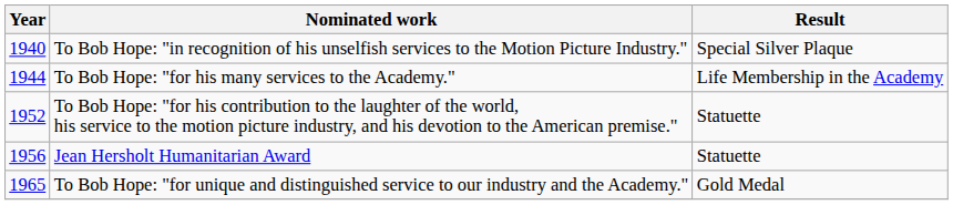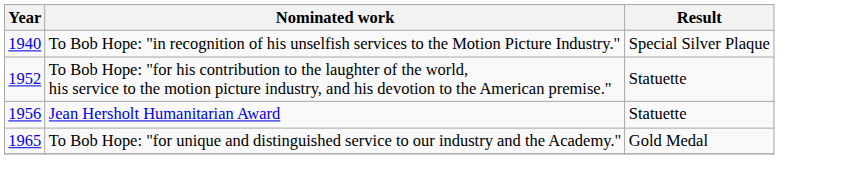- row: 1944 | To Bob Hope: "for his many services to the Academy." | Life Membership in the Academy
